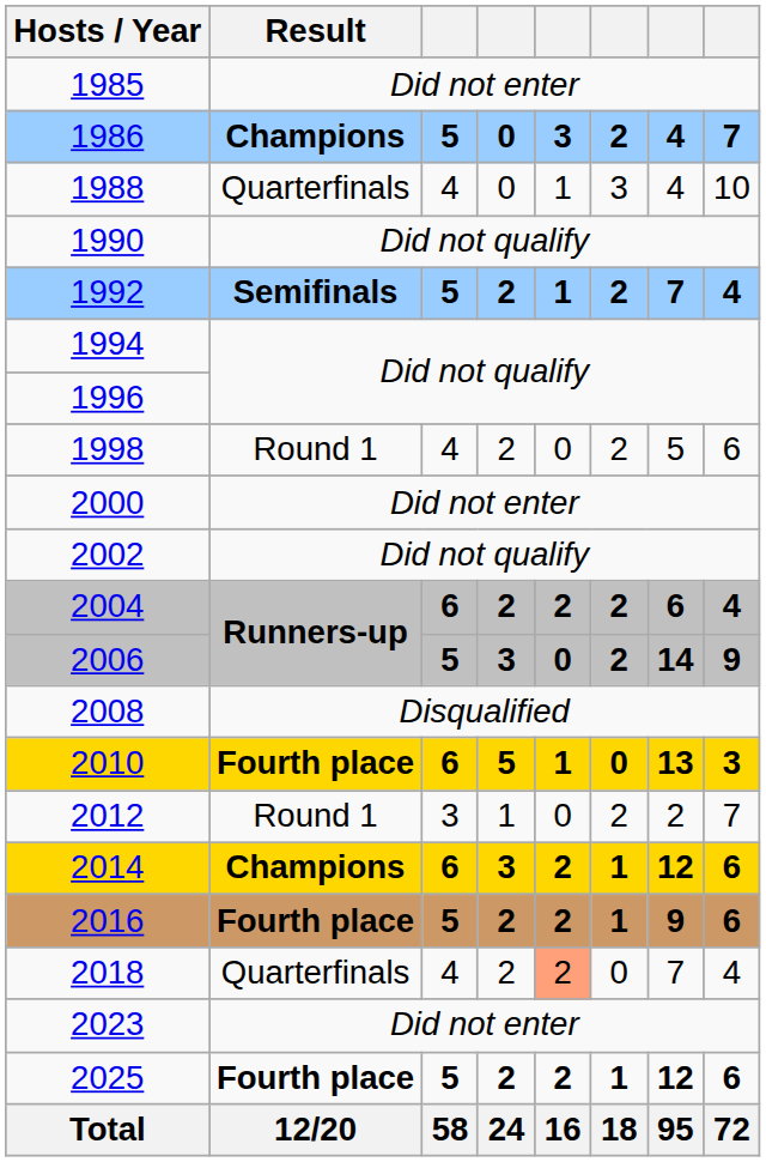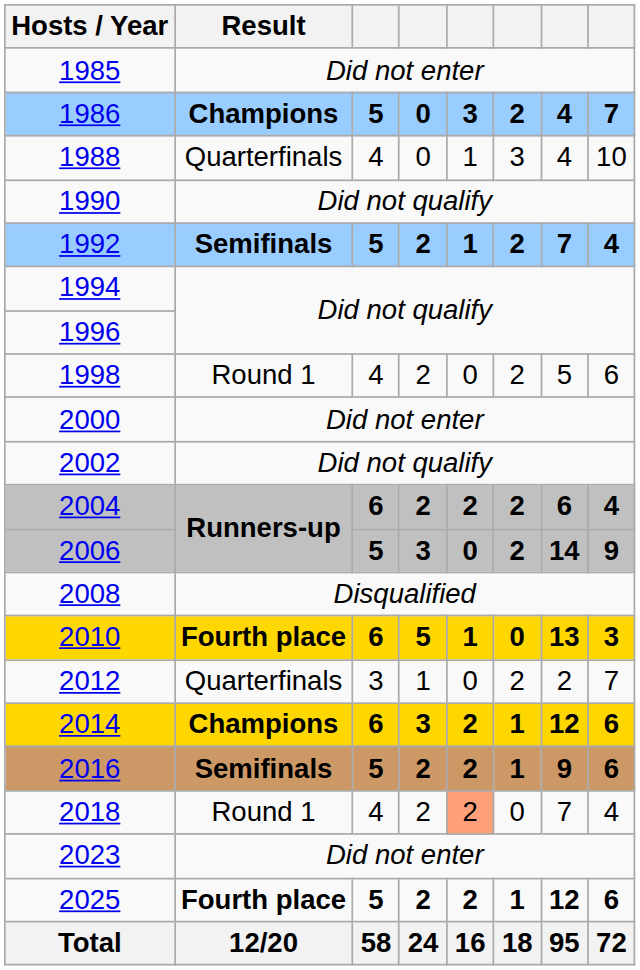2012 | Result: Round 1 -> Quarterfinals
2016 | Result: Fourth place -> Semifinals
2018 | Result: Quarterfinals -> Round 1
